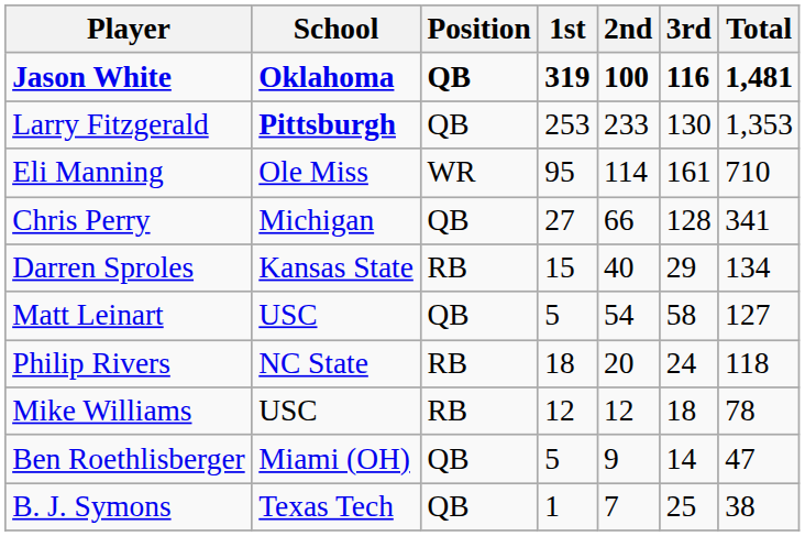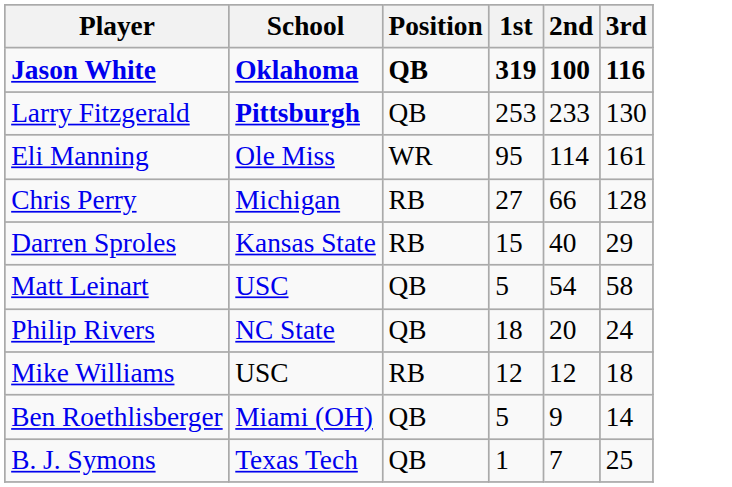- column: Total | 1,481 | 1,353 | 710 | 341 | 134 | 127 | 118 | 78 | 47 | 38
Chris Perry | Position: QB -> RB
Philip Rivers | Position: RB -> QB
